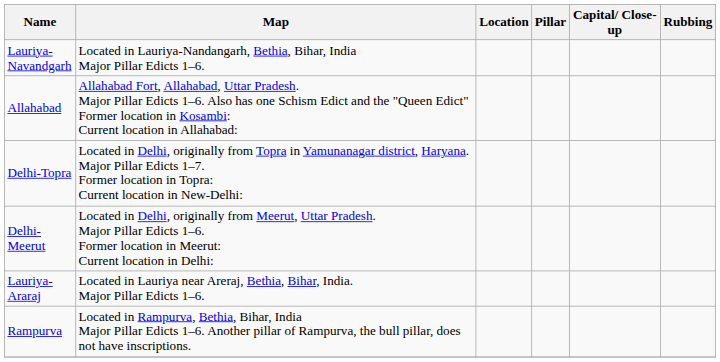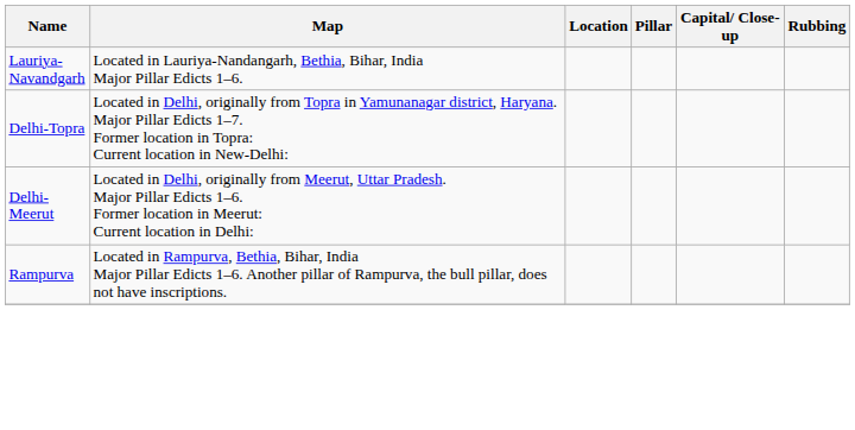- row: Allahabad | Allahabad Fort, Allahabad, Uttar Pradesh. Major Pillar Edicts 1–6. Also has one Schism Edict and the "Queen Edict" Former location in Kosambi: Current location in Allahabad:
- row: Lauriya-Araraj | Located in Lauriya near Areraj, Bethia, Bihar, India. Major Pillar Edicts 1–6.
